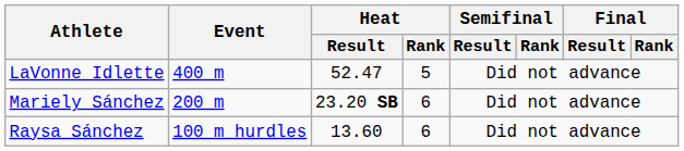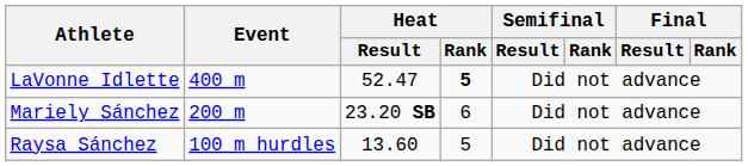LaVonne Idlette | Heat / Rank: normal -> bold
Raysa Sánchez | Heat / Rank: 6 -> 5
